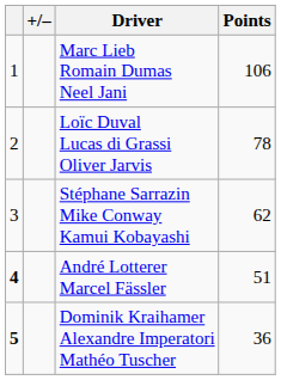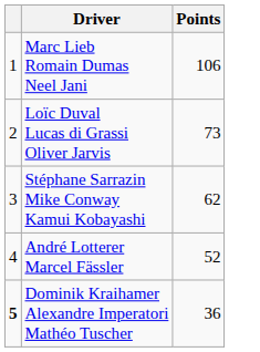- column: +/–
Loïc Duval Lucas di Grassi Oliver Jarvis | Points: 78 -> 73
André Lotterer Marcel Fässler | column 1: bold -> normal
André Lotterer Marcel Fässler | Points: 51 -> 52
